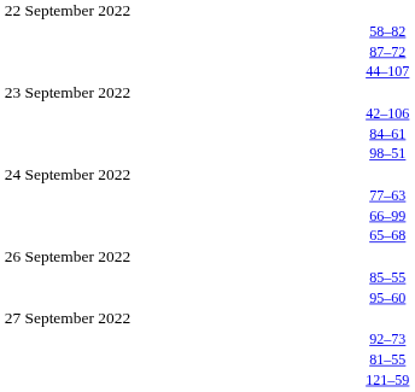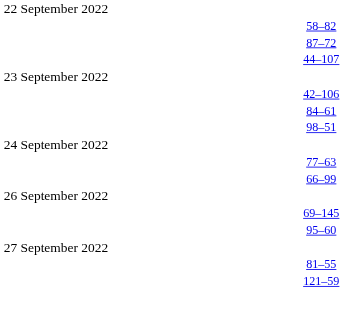- row: 65–68
- row: 85–55
+ row: 69–145
- row: 92–73
